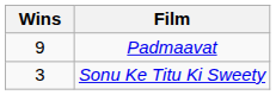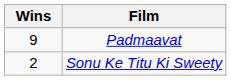Sonu Ke Titu Ki Sweety | Wins: 3 -> 2
